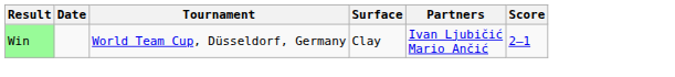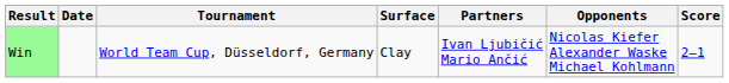+ column: Opponents | Nicolas Kiefer Alexander Waske Michael Kohlmann
